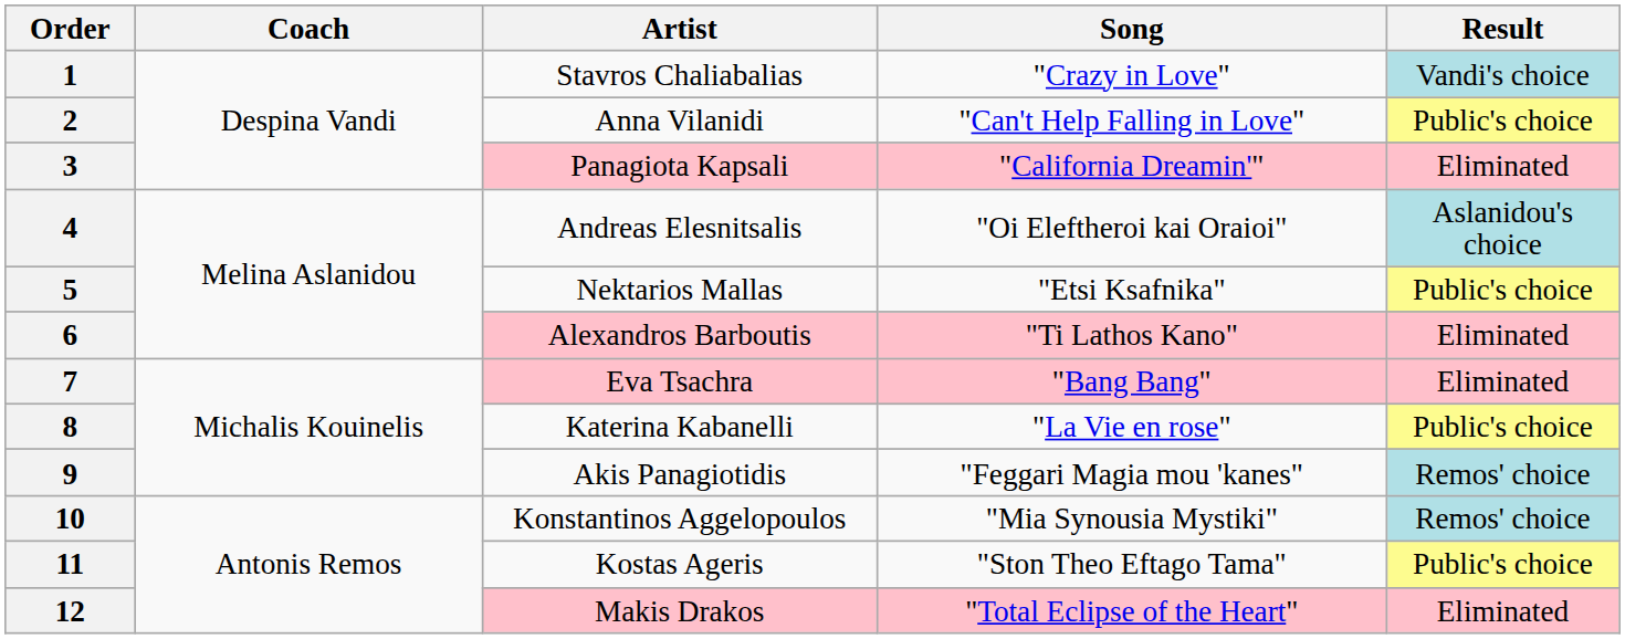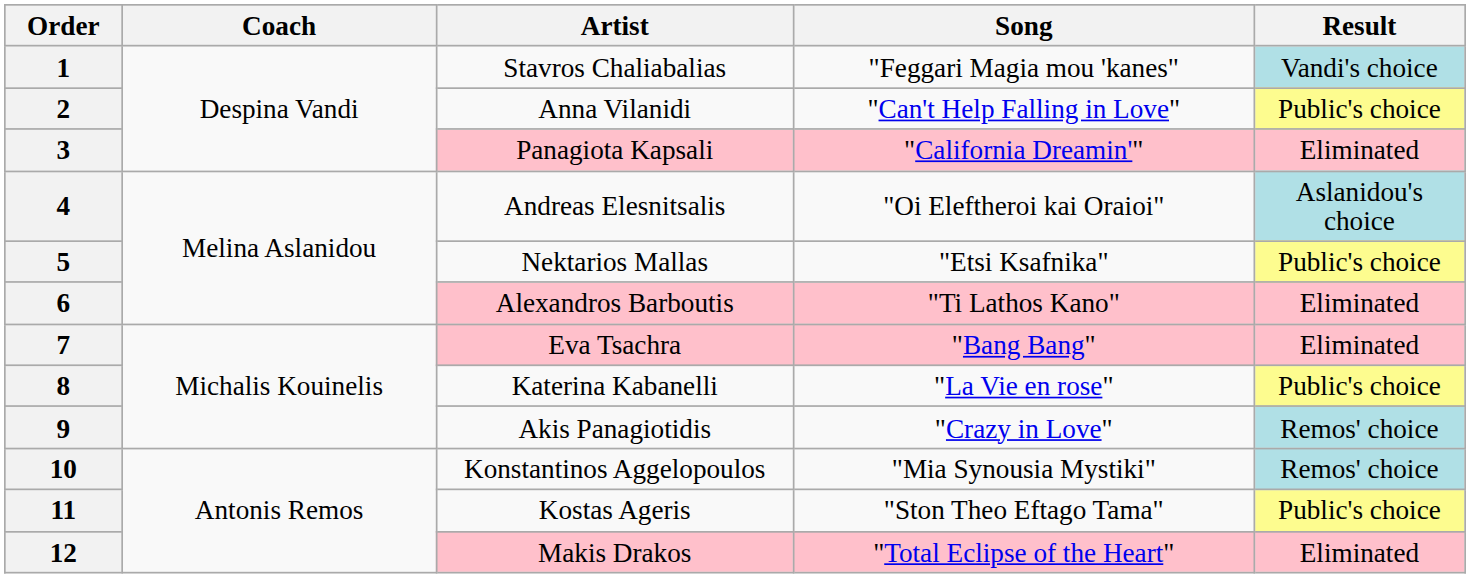1 | Song: "Crazy in Love" -> "Feggari Magia mou 'kanes"
9 | Song: "Feggari Magia mou 'kanes" -> "Crazy in Love"
